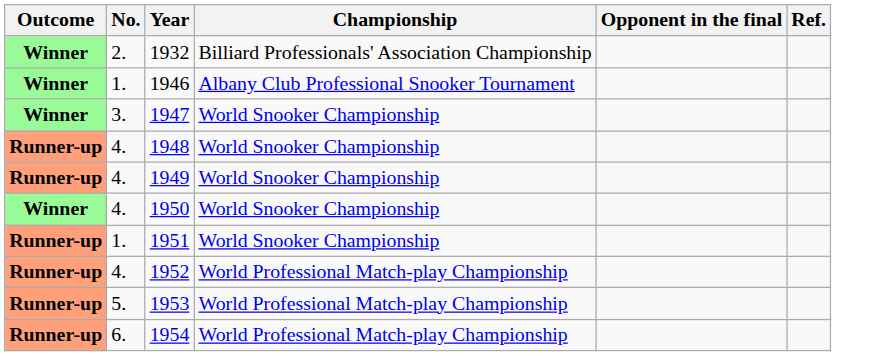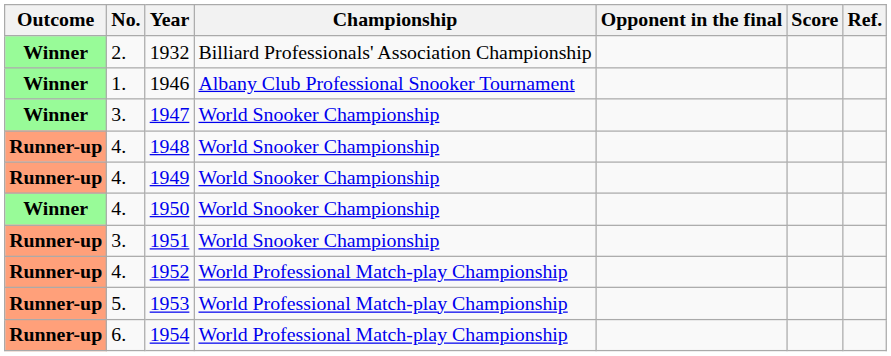+ column: Score
1951 | No.: 1. -> 3.
